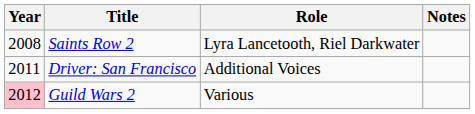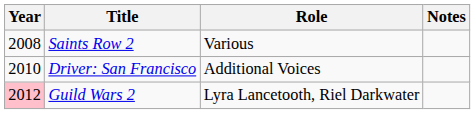Saints Row 2 | Role: Lyra Lancetooth, Riel Darkwater -> Various
Driver: San Francisco | Year: 2011 -> 2010
Guild Wars 2 | Role: Various -> Lyra Lancetooth, Riel Darkwater
